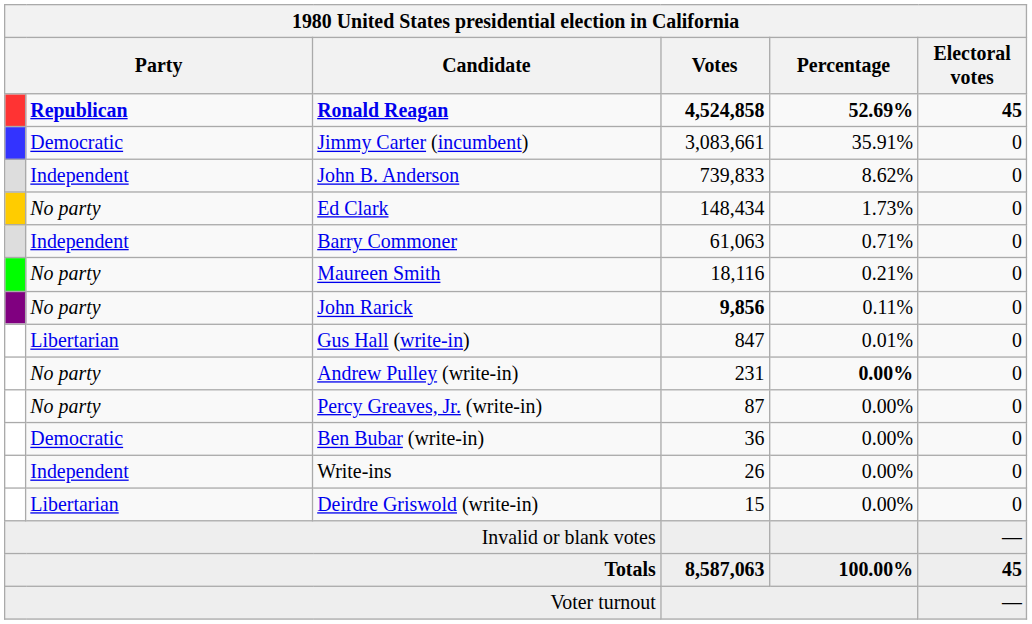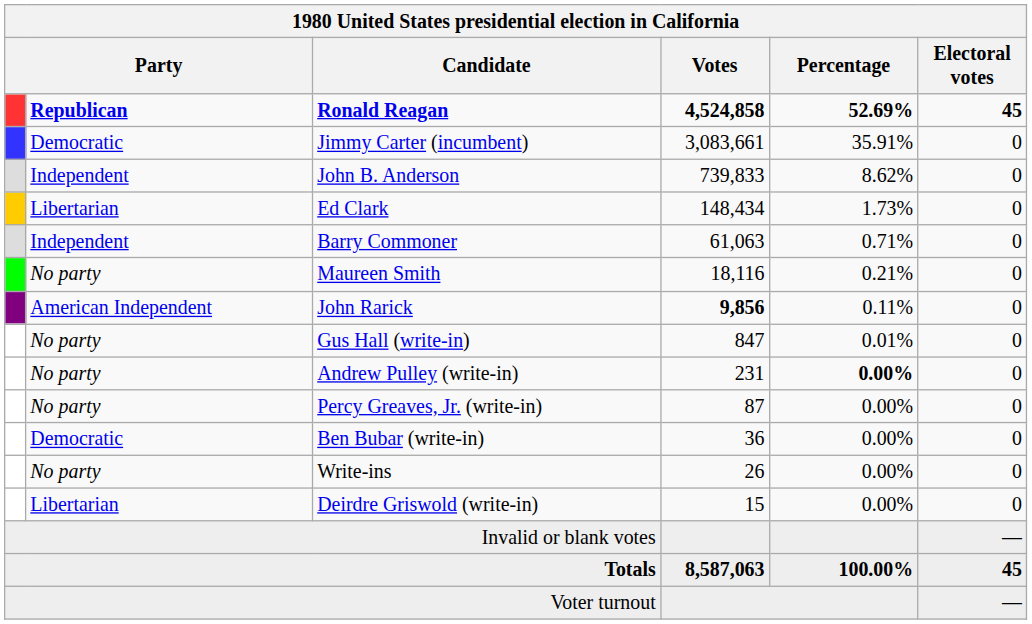Ed Clark | column 2: No party -> Libertarian
John Rarick | column 2: No party -> American Independent
Gus Hall (write-in) | column 2: Libertarian -> No party
Write-ins | column 2: Independent -> No party
